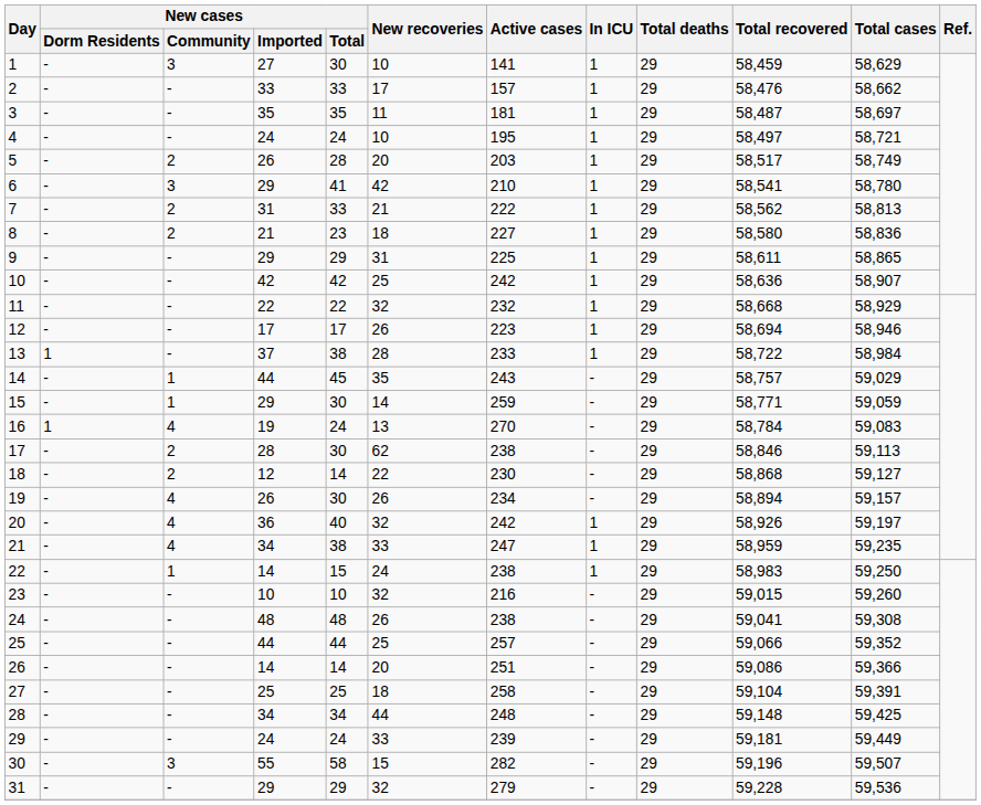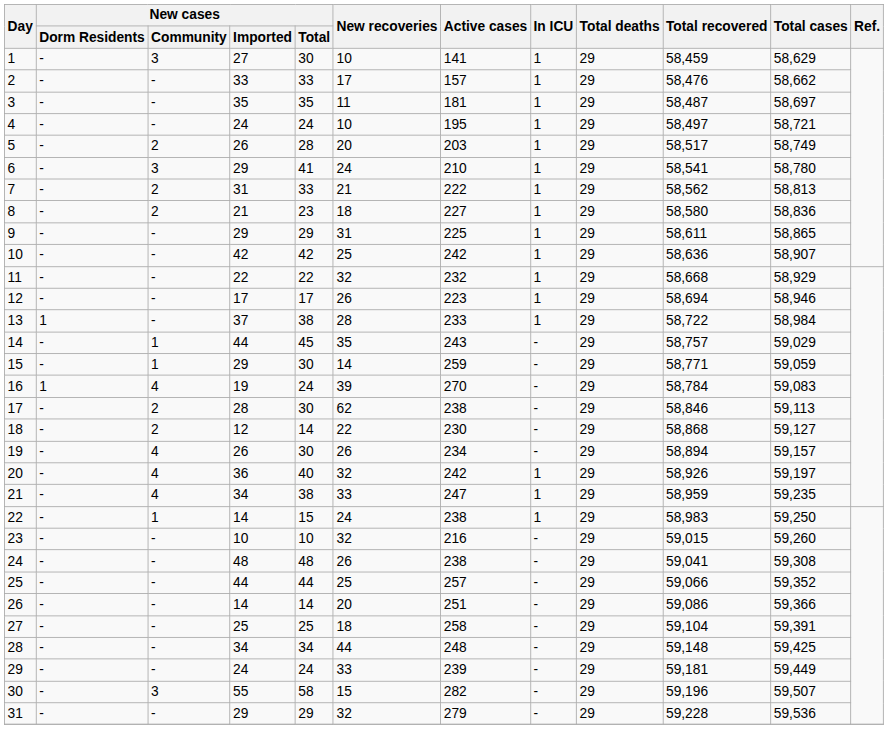6 | New recoveries: 42 -> 24
16 | New recoveries: 13 -> 39
